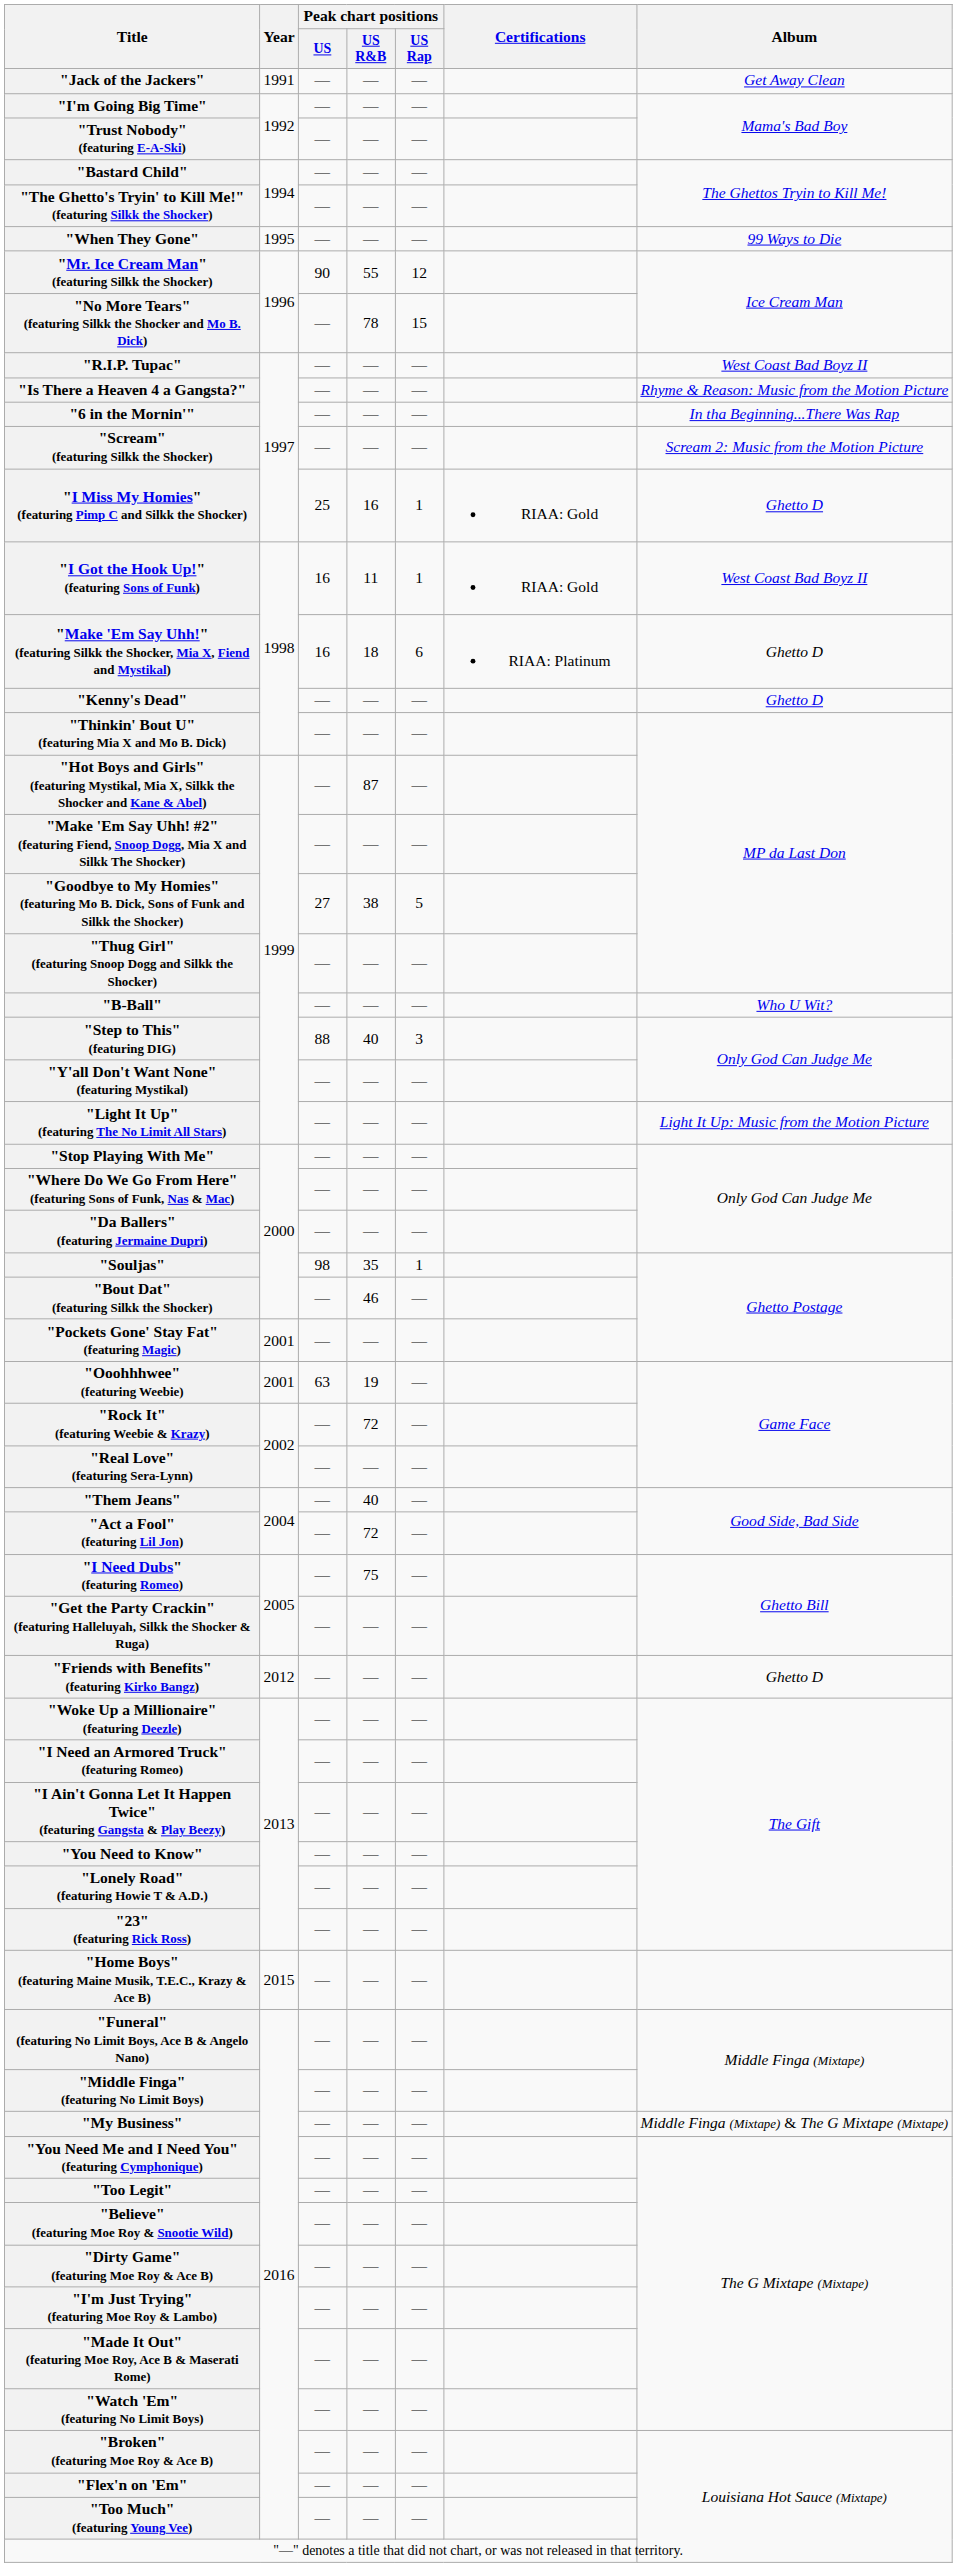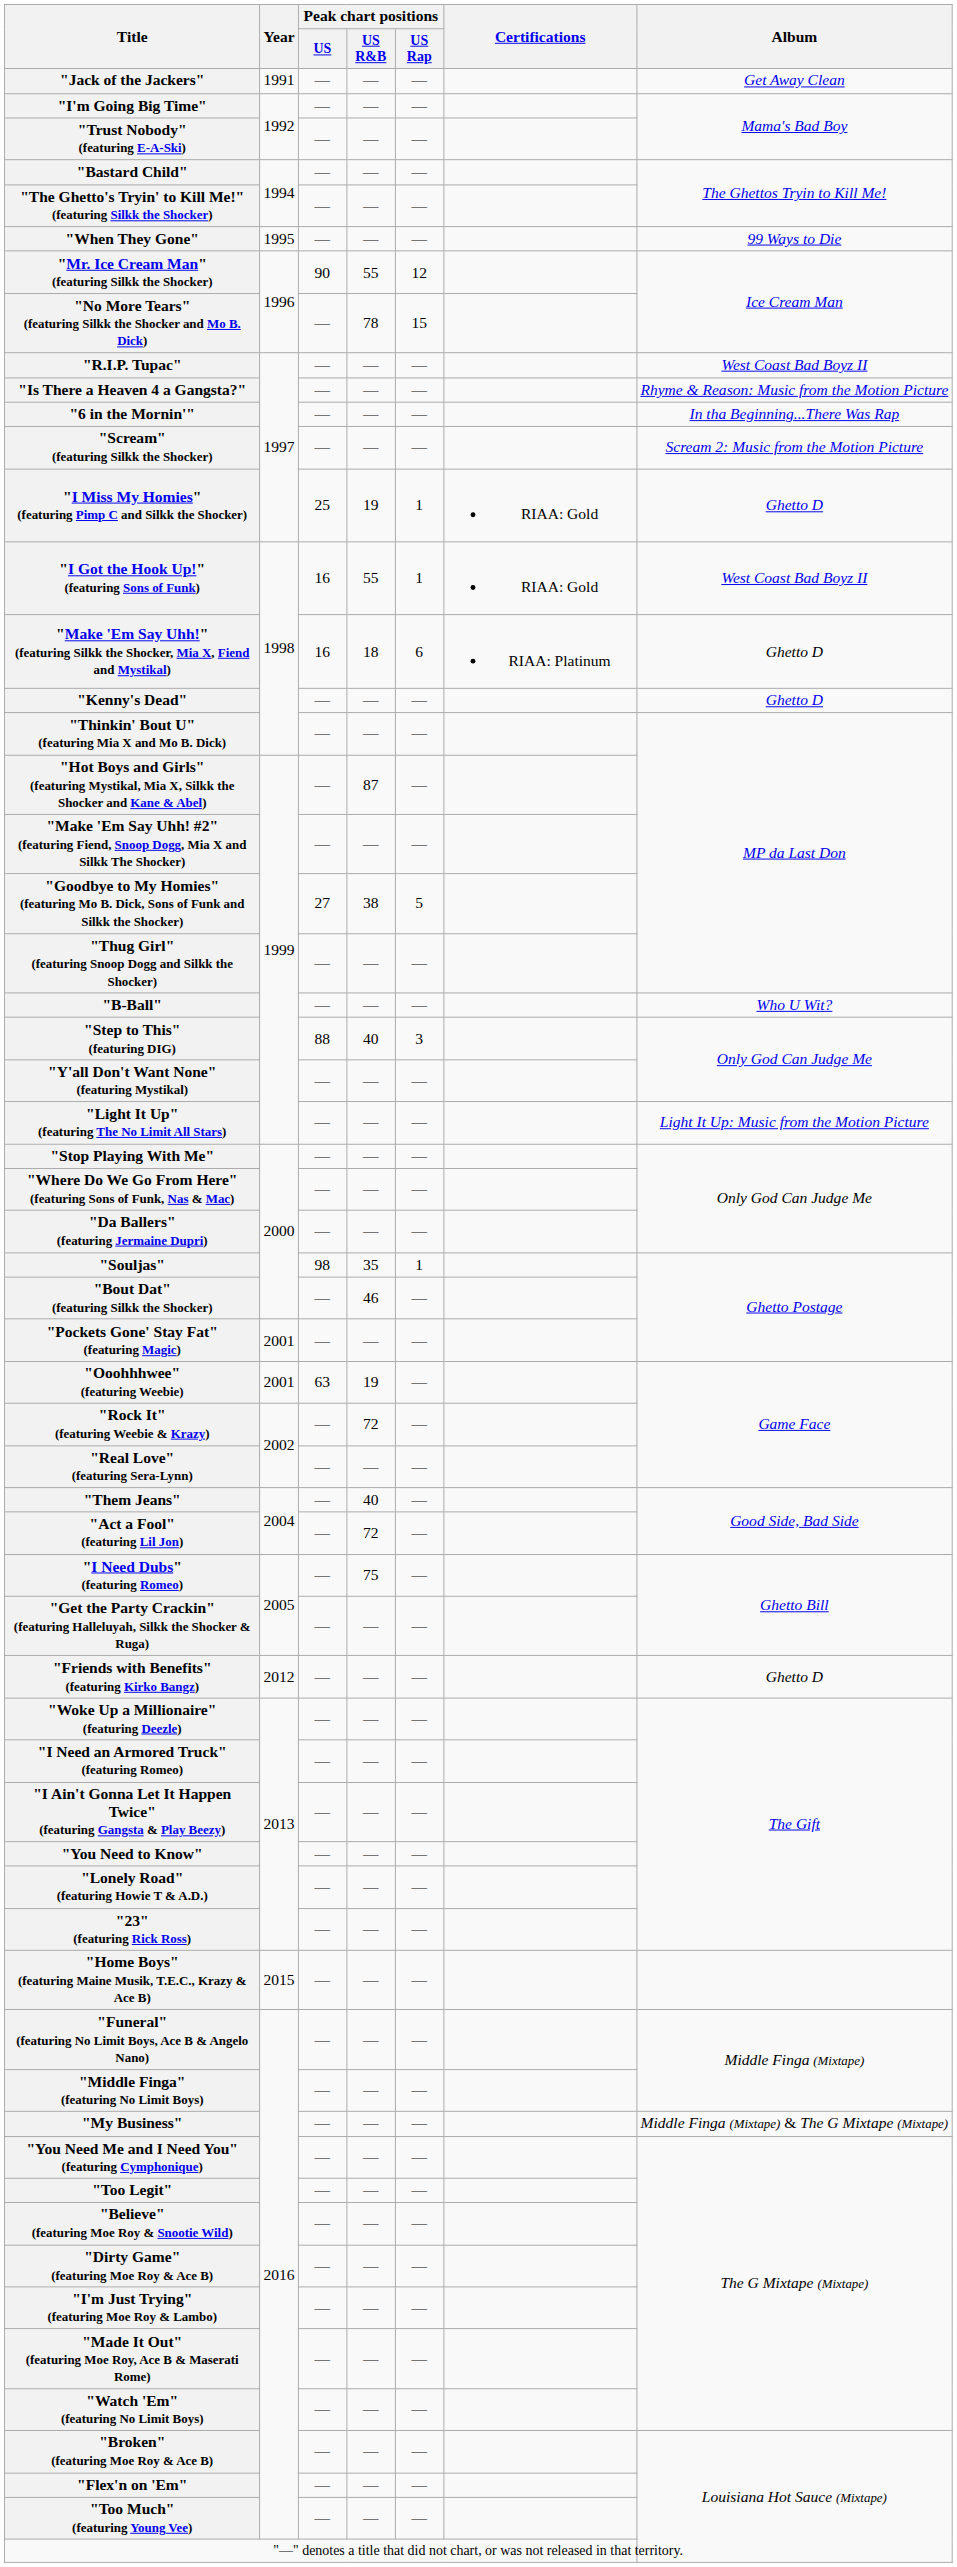"I Miss My Homies" (featuring Pimp C and Silkk the Shocker) | Peak chart positions / US R&B: 16 -> 19
"I Got the Hook Up!" (featuring Sons of Funk) | Peak chart positions / US R&B: 11 -> 55
